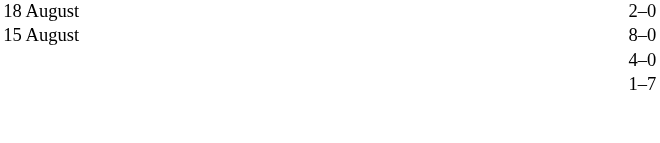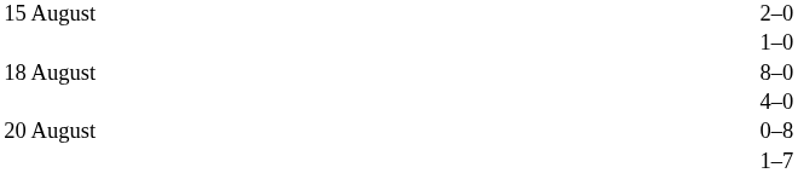2–0 | column 1: 18 August -> 15 August
+ row: 1–0
8–0 | column 1: 15 August -> 18 August
+ row: 20 August | 0–8
